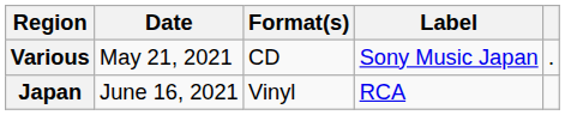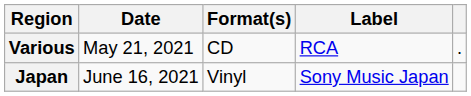Various | Label: Sony Music Japan -> RCA
Japan | Label: RCA -> Sony Music Japan
